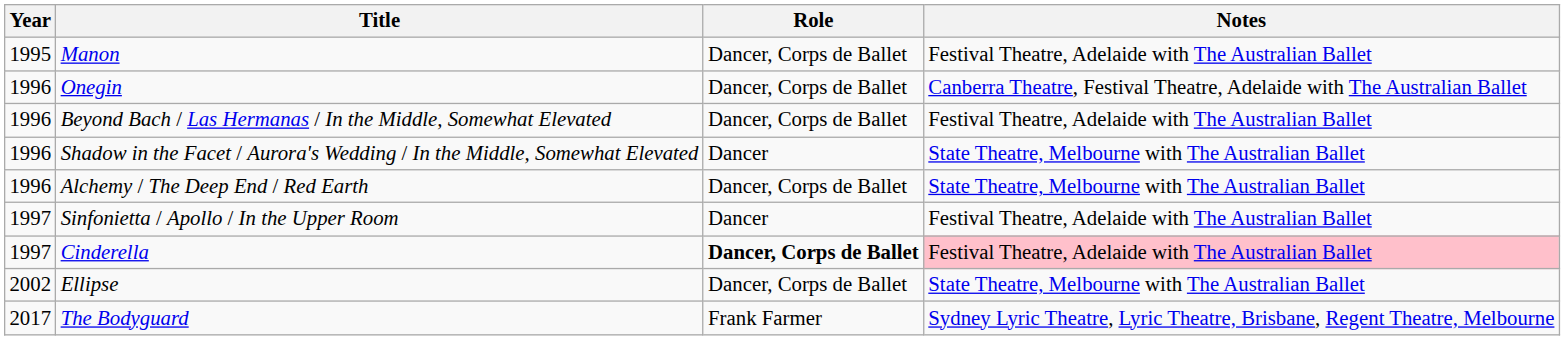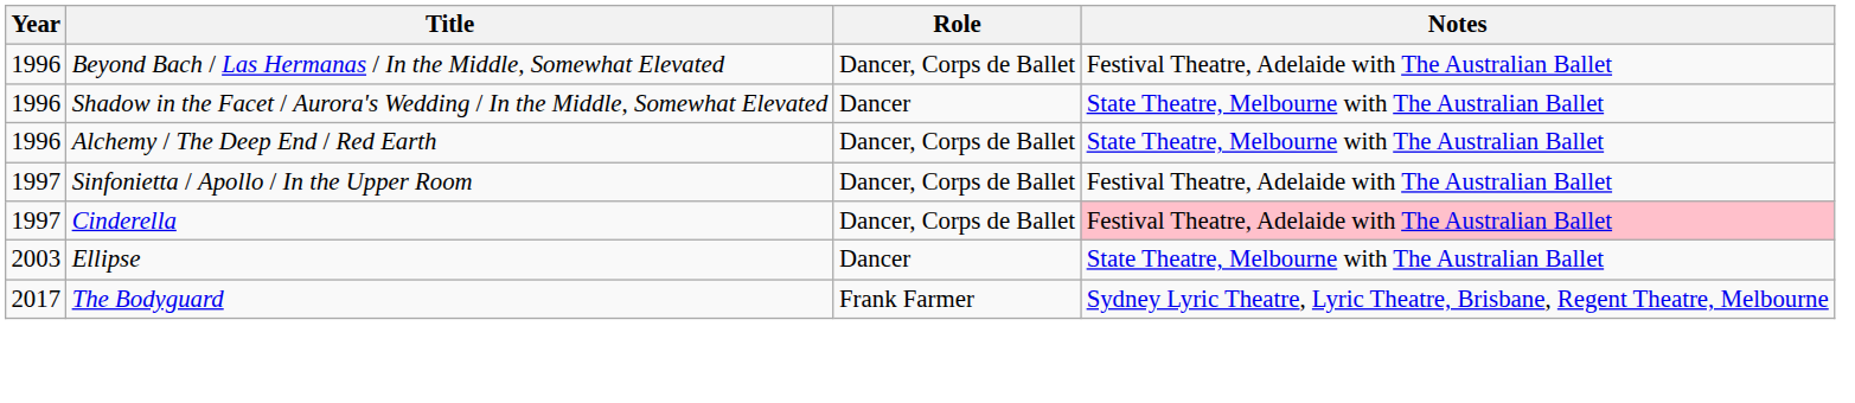- row: 1995 | Manon | Dancer, Corps de Ballet | Festival Theatre, Adelaide with The Australian Ballet
- row: 1996 | Onegin | Dancer, Corps de Ballet | Canberra Theatre, Festival Theatre, Adelaide with The Australian Ballet
Sinfonietta / Apollo / In the Upper Room | Role: Dancer -> Dancer, Corps de Ballet
Cinderella | Role: bold -> normal
Ellipse | Year: 2002 -> 2003
Ellipse | Role: Dancer, Corps de Ballet -> Dancer
